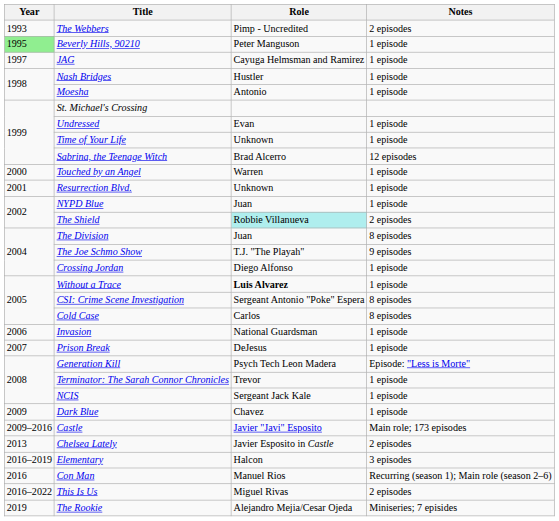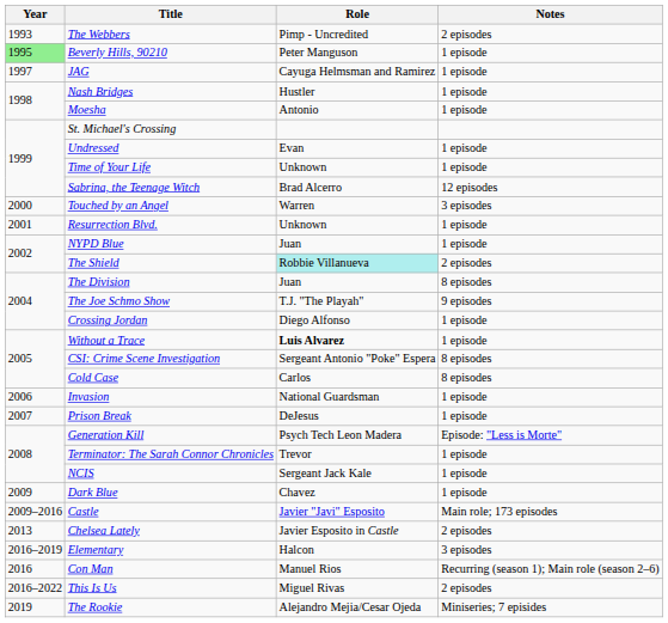Touched by an Angel | Notes: 1 episode -> 3 episodes
